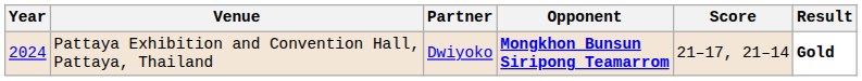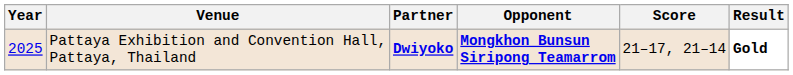Pattaya Exhibition and Convention Hall, Pattaya, Thailand | Year: 2024 -> 2025
Pattaya Exhibition and Convention Hall, Pattaya, Thailand | Partner: normal -> bold
